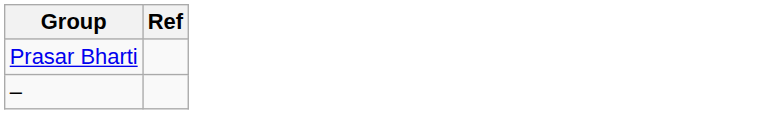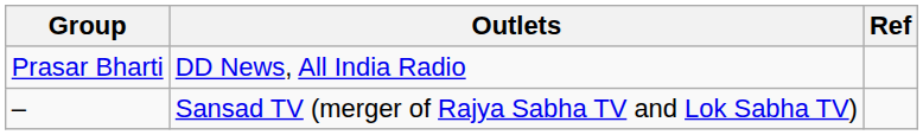+ column: Outlets | DD News, All India Radio | Sansad TV (merger of Rajya Sabha TV and Lok Sabha TV)
